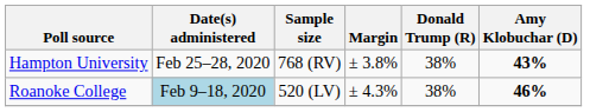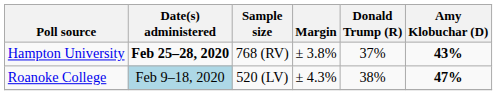Hampton University | Date(s) administered: normal -> bold
Hampton University | Donald Trump (R): 38% -> 37%
Roanoke College | Amy Klobuchar (D): 46% -> 47%
